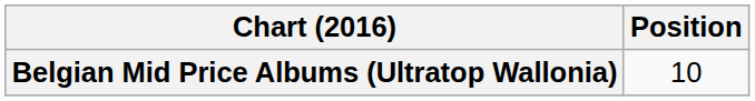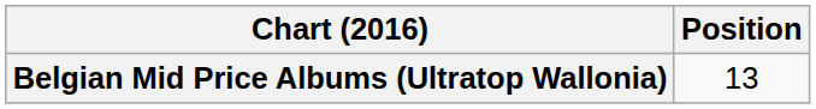Belgian Mid Price Albums (Ultratop Wallonia) | Position: 10 -> 13
